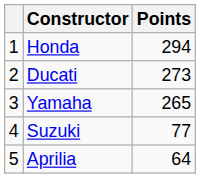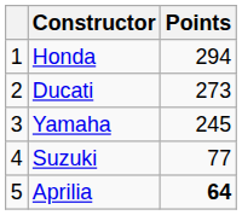Yamaha | Points: 265 -> 245
Aprilia | Points: normal -> bold
